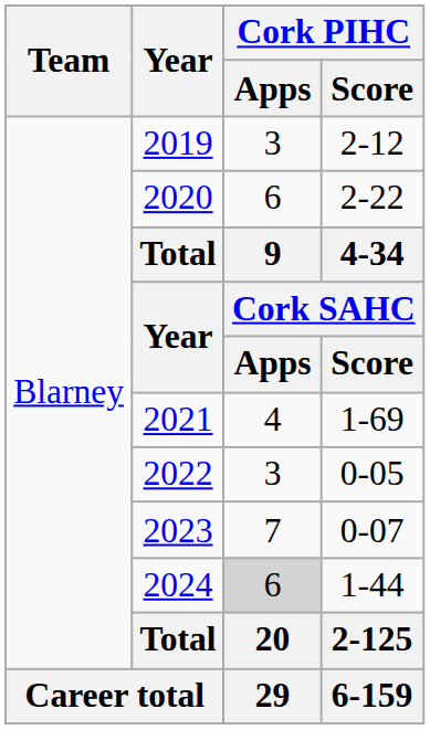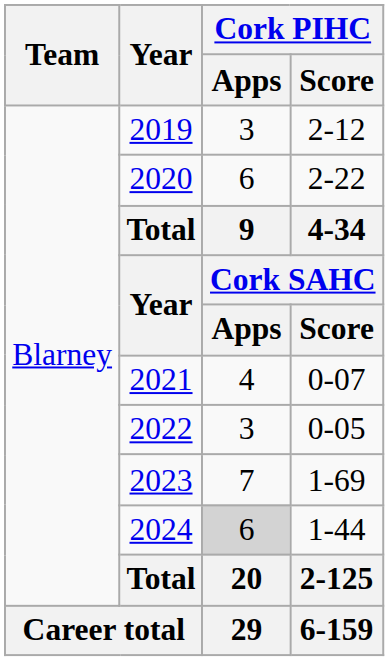2021 | Cork PIHC / Score: 1-69 -> 0-07
2023 | Cork PIHC / Score: 0-07 -> 1-69
